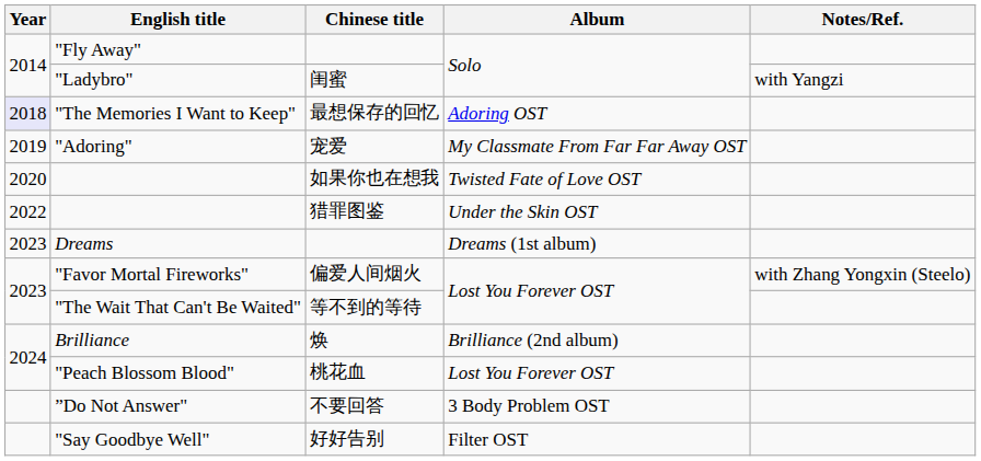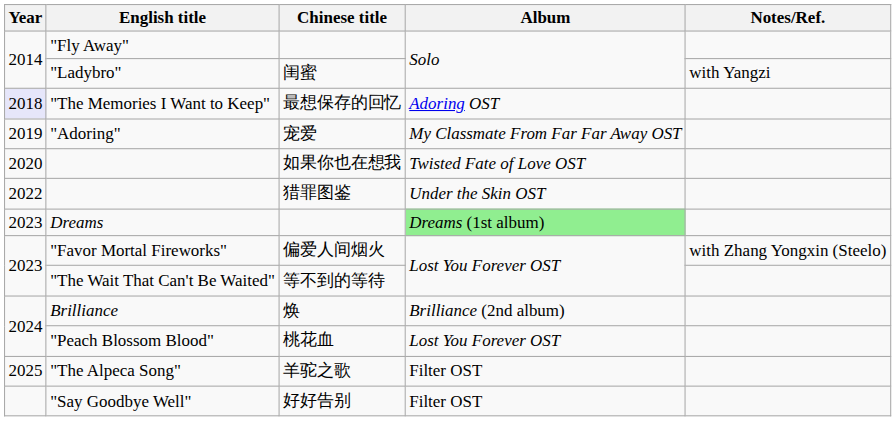Dreams | Album: no background -> lightgreen background
- row: ”Do Not Answer" | 不要回答 | 3 Body Problem OST
+ row: 2025 | "The Alpeca Song" | 羊驼之歌 | Filter OST
